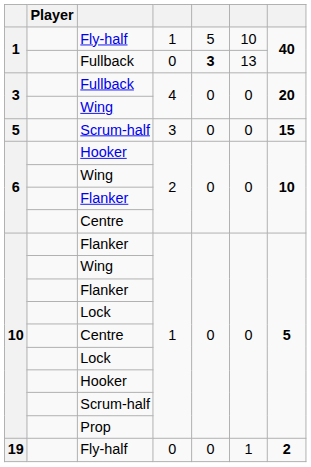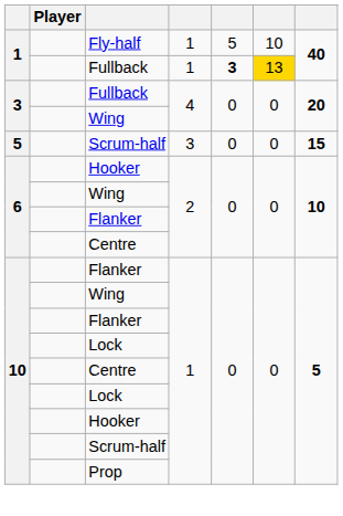1 / Fullback | column 4: 0 -> 1
1 / Fullback | column 6: no background -> gold background
- row: 19 | Fly-half | 0 | 0 | 1 | 2
